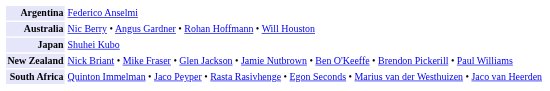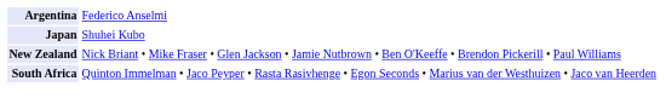- row: Australia | Nic Berry • Angus Gardner • Rohan Hoffmann • Will Houston
